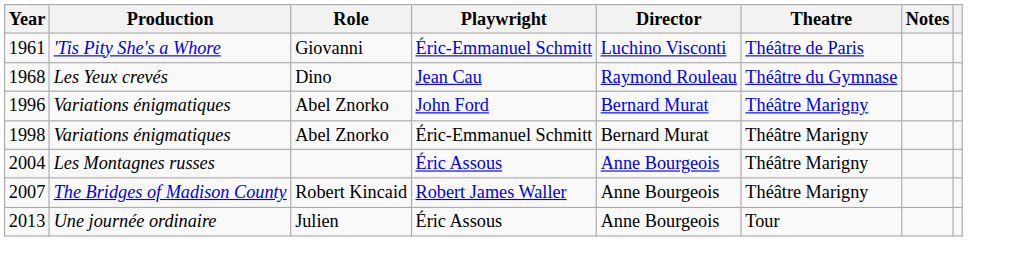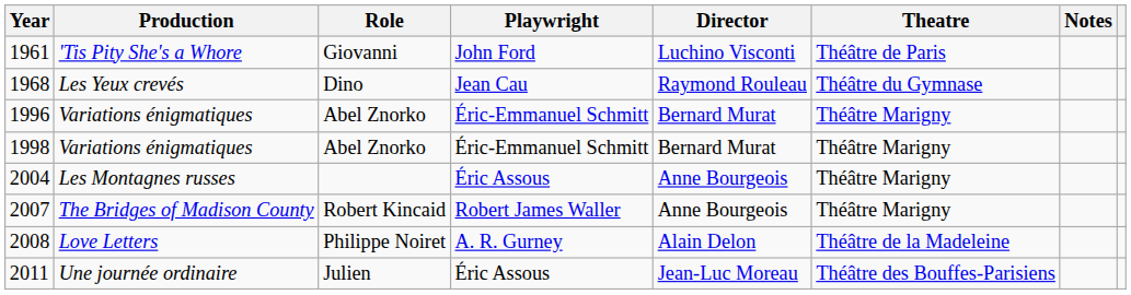1961 | Playwright: Éric-Emmanuel Schmitt -> John Ford
1996 | Playwright: John Ford -> Éric-Emmanuel Schmitt
+ row: 2008 | Love Letters | Philippe Noiret | A. R. Gurney | Alain Delon | Théâtre de la Madeleine
+ row: 2011 | Une journée ordinaire | Julien | Éric Assous | Jean-Luc Moreau | Théâtre des Bouffes-Parisiens
- row: 2013 | Une journée ordinaire | Julien | Éric Assous | Anne Bourgeois | Tour
